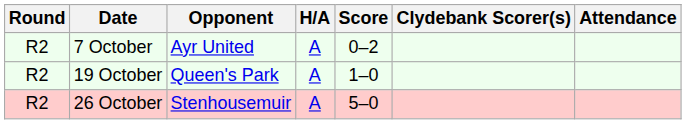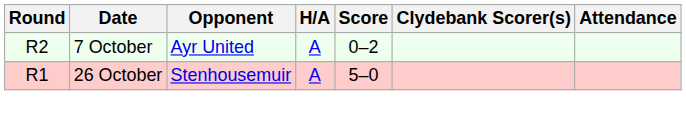- row: R2 | 19 October | Queen's Park | A | 1–0
26 October | Round: R2 -> R1
